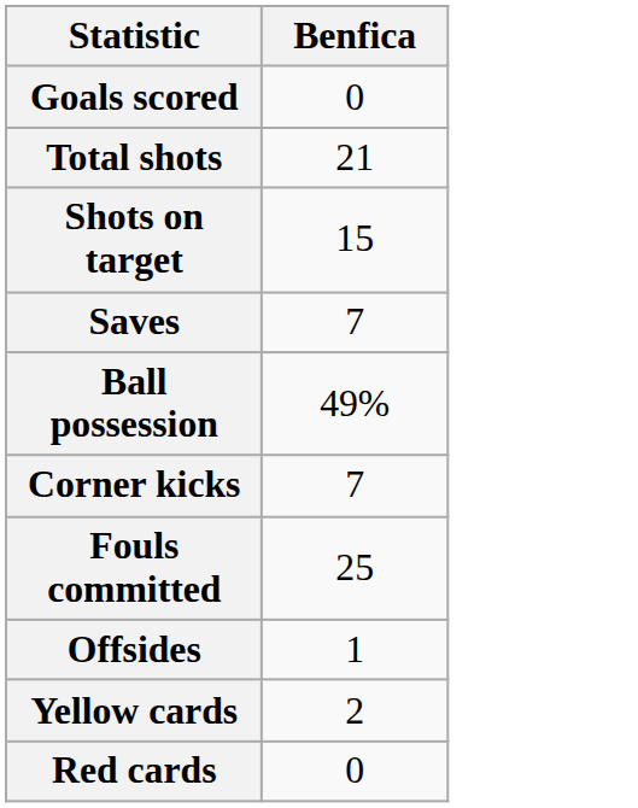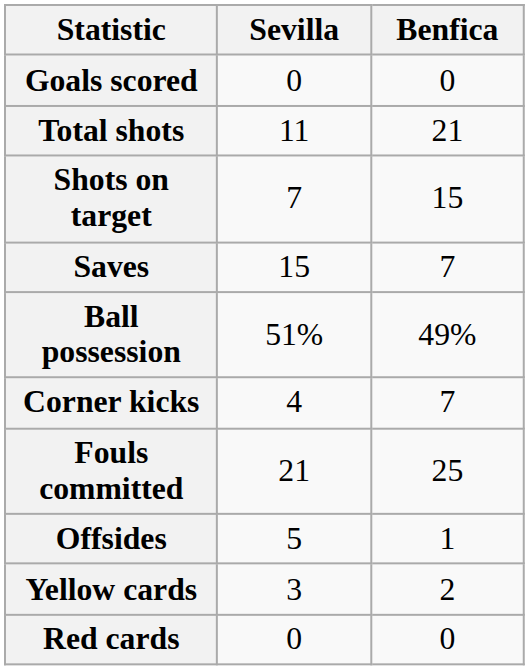+ column: Sevilla | 0 | 11 | 7 | 15 | 51% | 4 | 21 | 5 | 3 | 0
